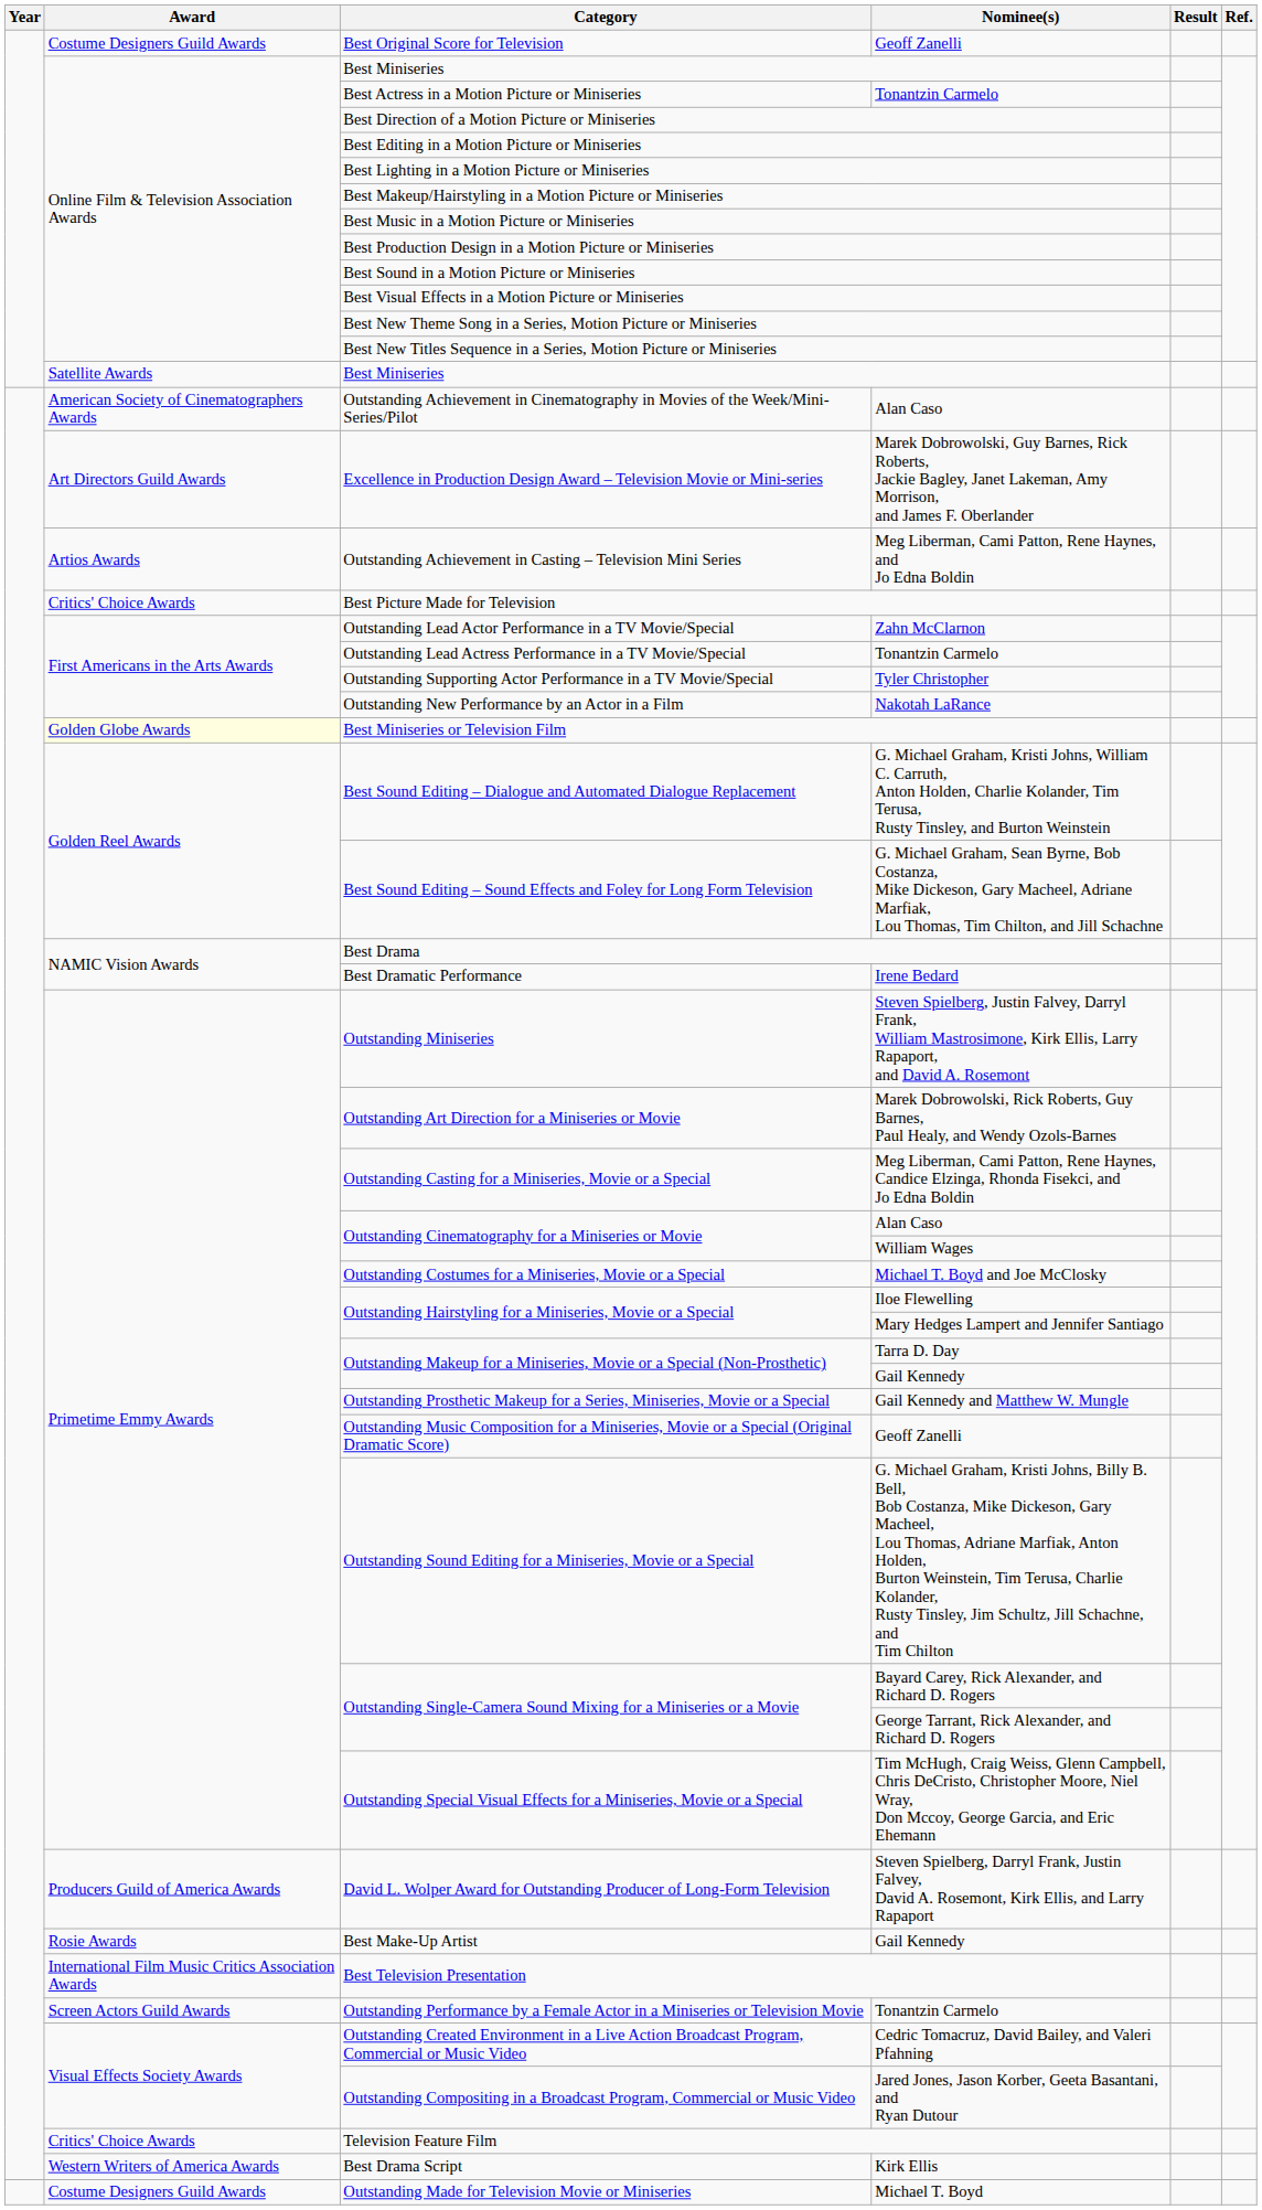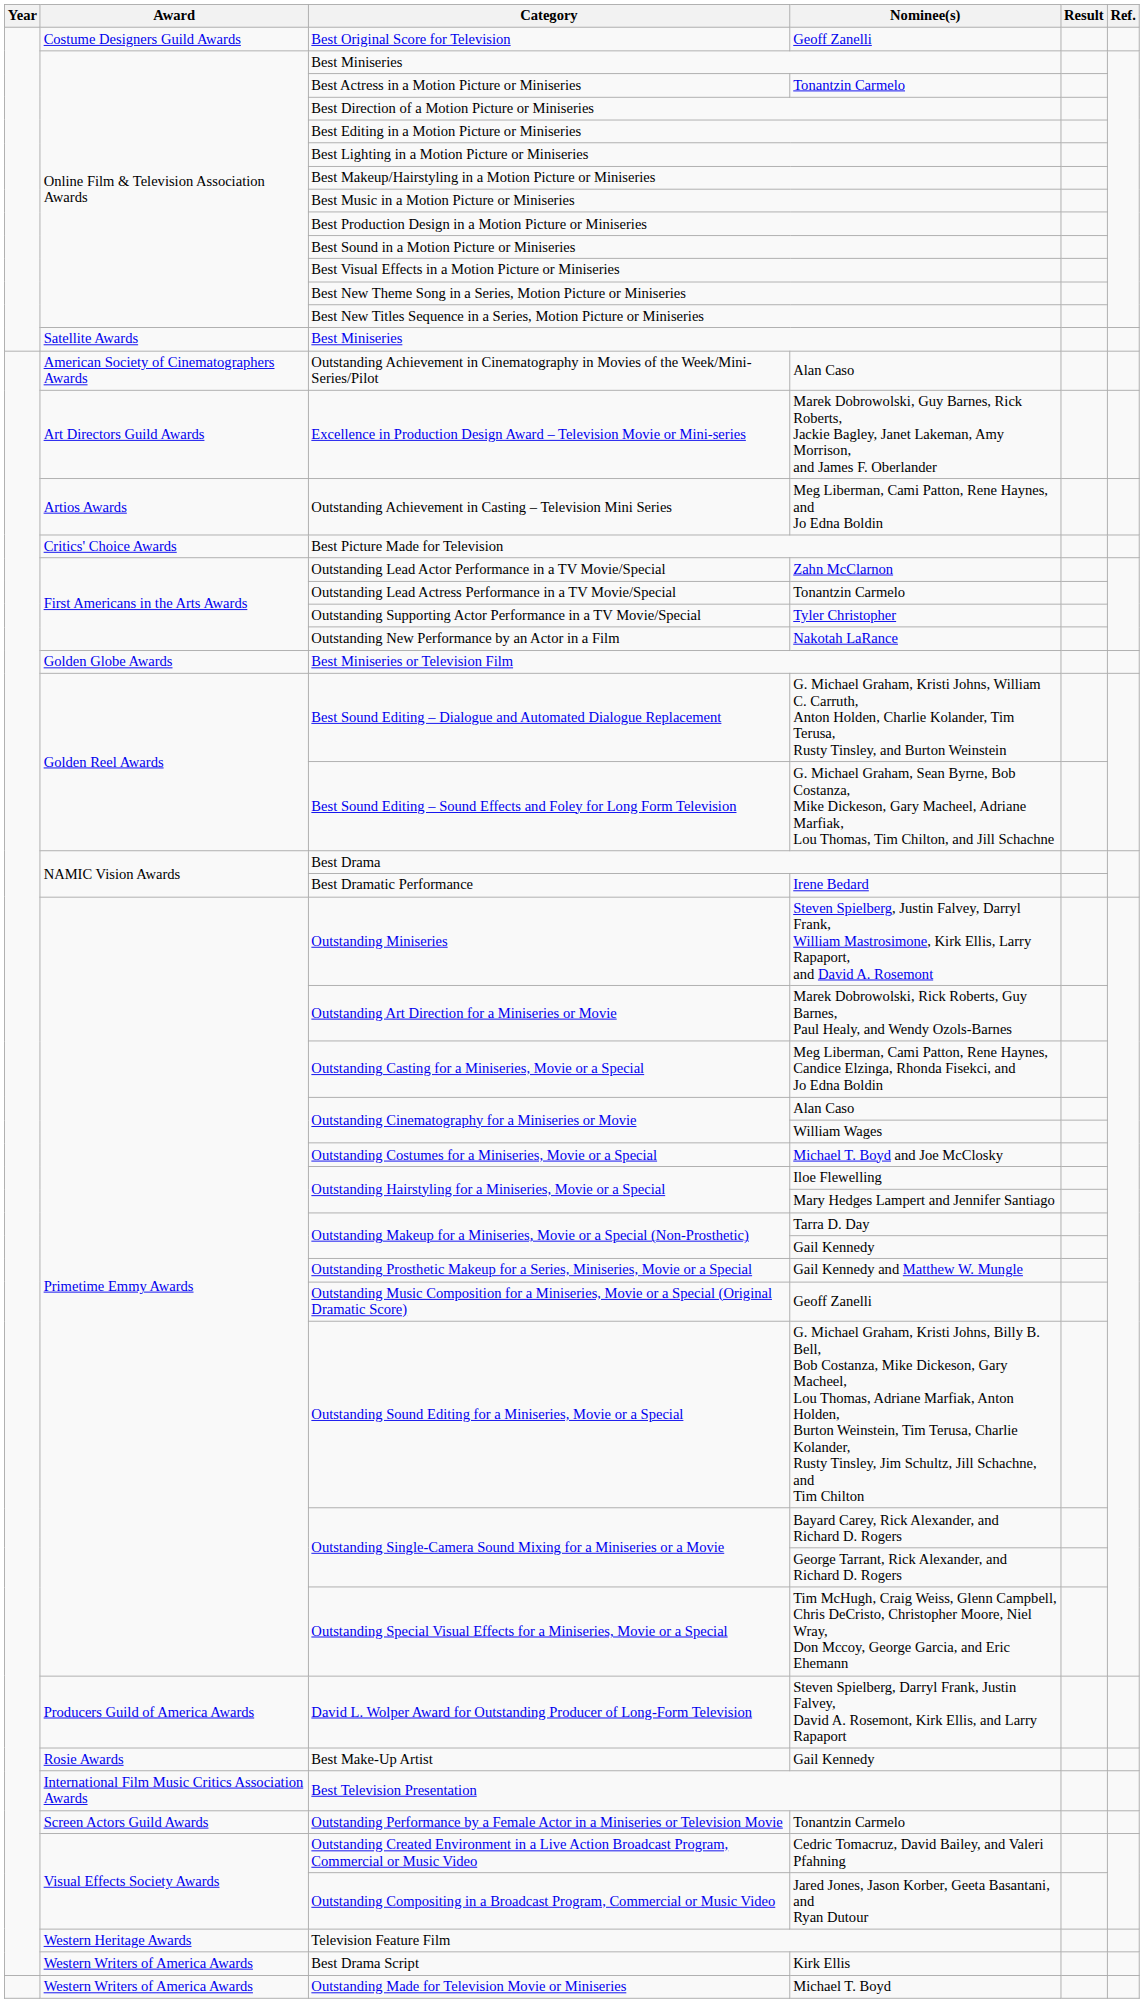Best Miniseries or Television Film | Award: lightyellow background -> no background
Television Feature Film | Award: Critics' Choice Awards -> Western Heritage Awards
Outstanding Made for Television Movie or Miniseries | Award: Costume Designers Guild Awards -> Western Writers of America Awards
